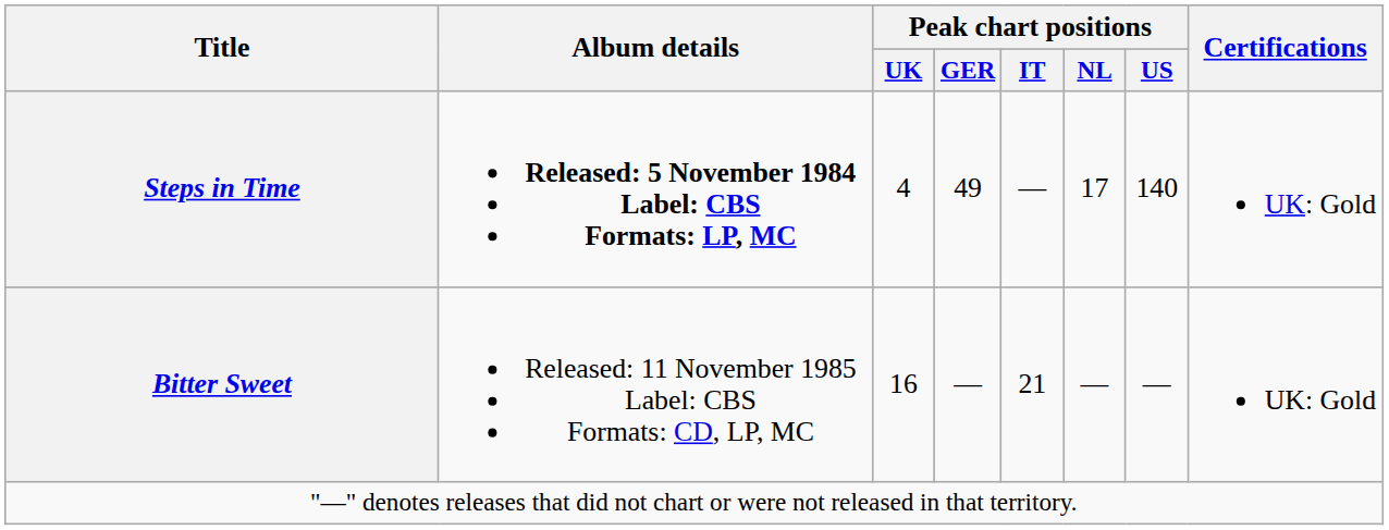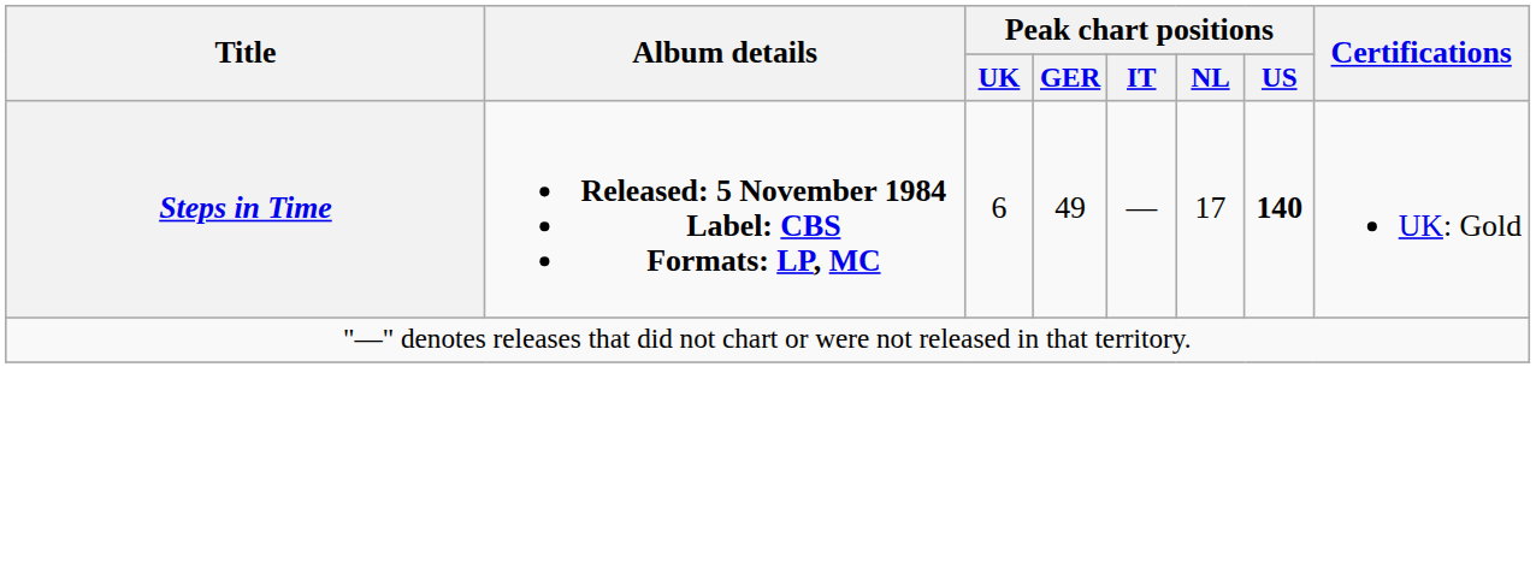Steps in Time | Peak chart positions / UK: 4 -> 6
Steps in Time | Peak chart positions / US: normal -> bold
- row: Bitter Sweet | Released: 11 November 1985 Label: CBS Formats: CD, LP, MC | 16 | — | 21 | — | — | UK: Gold
